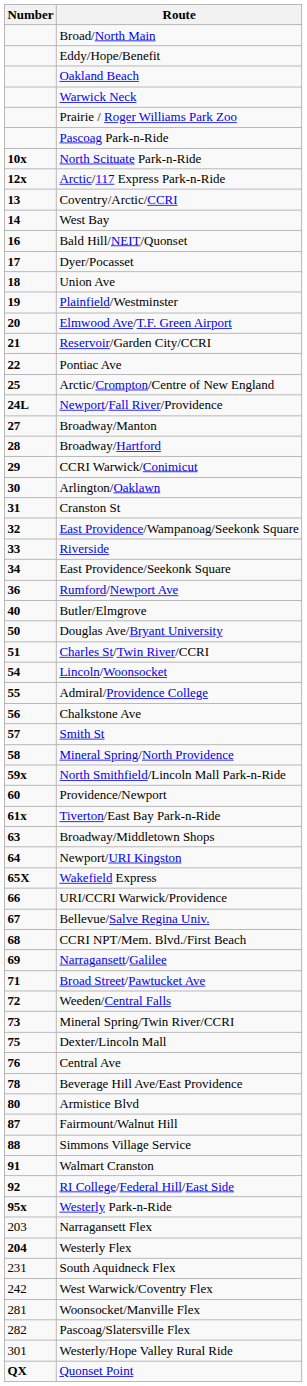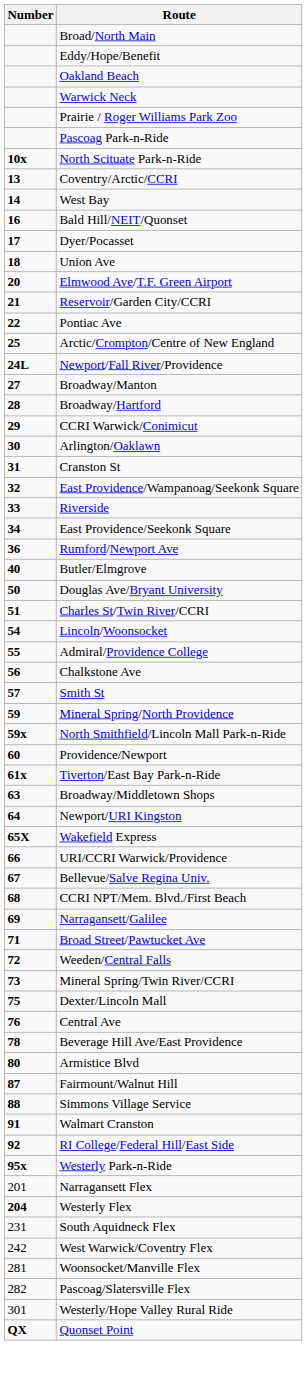- row: 12x | Arctic/117 Express Park-n-Ride
- row: 19 | Plainfield/Westminster
Mineral Spring/North Providence | Number: 58 -> 59
Narragansett Flex | Number: 203 -> 201
